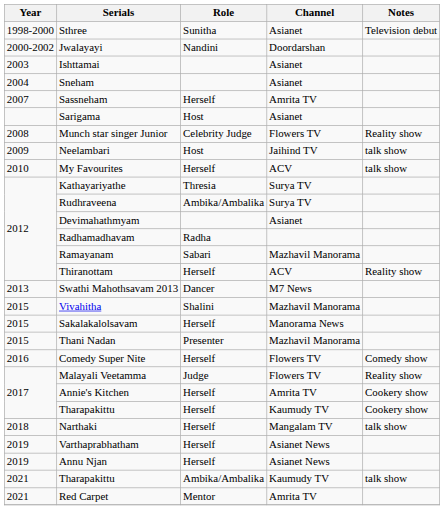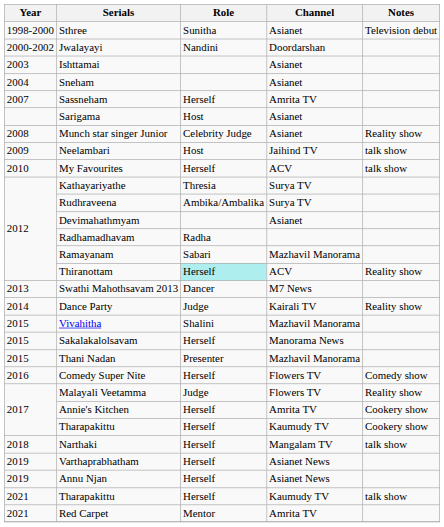Munch star singer Junior | Channel: Flowers TV -> Asianet
Thiranottam | Role: no background -> paleturquoise background
+ row: 2014 | Dance Party | Judge | Kairali TV | Reality show
2021 / Tharapakittu | Role: Ambika/Ambalika -> Herself
